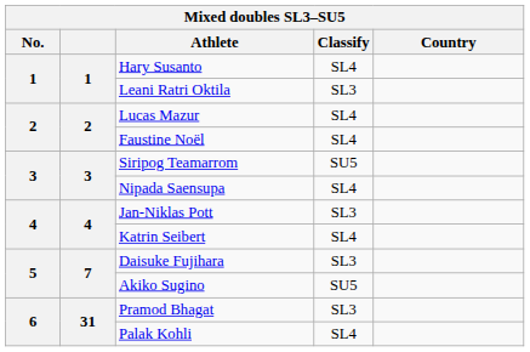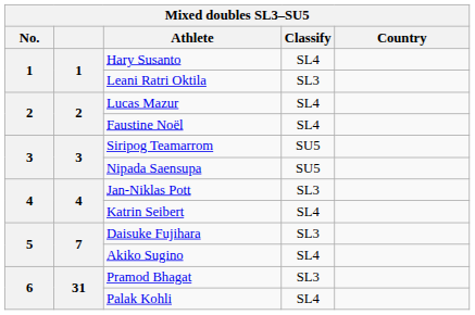Nipada Saensupa | Classify: SL4 -> SU5
Akiko Sugino | Classify: SU5 -> SL4
